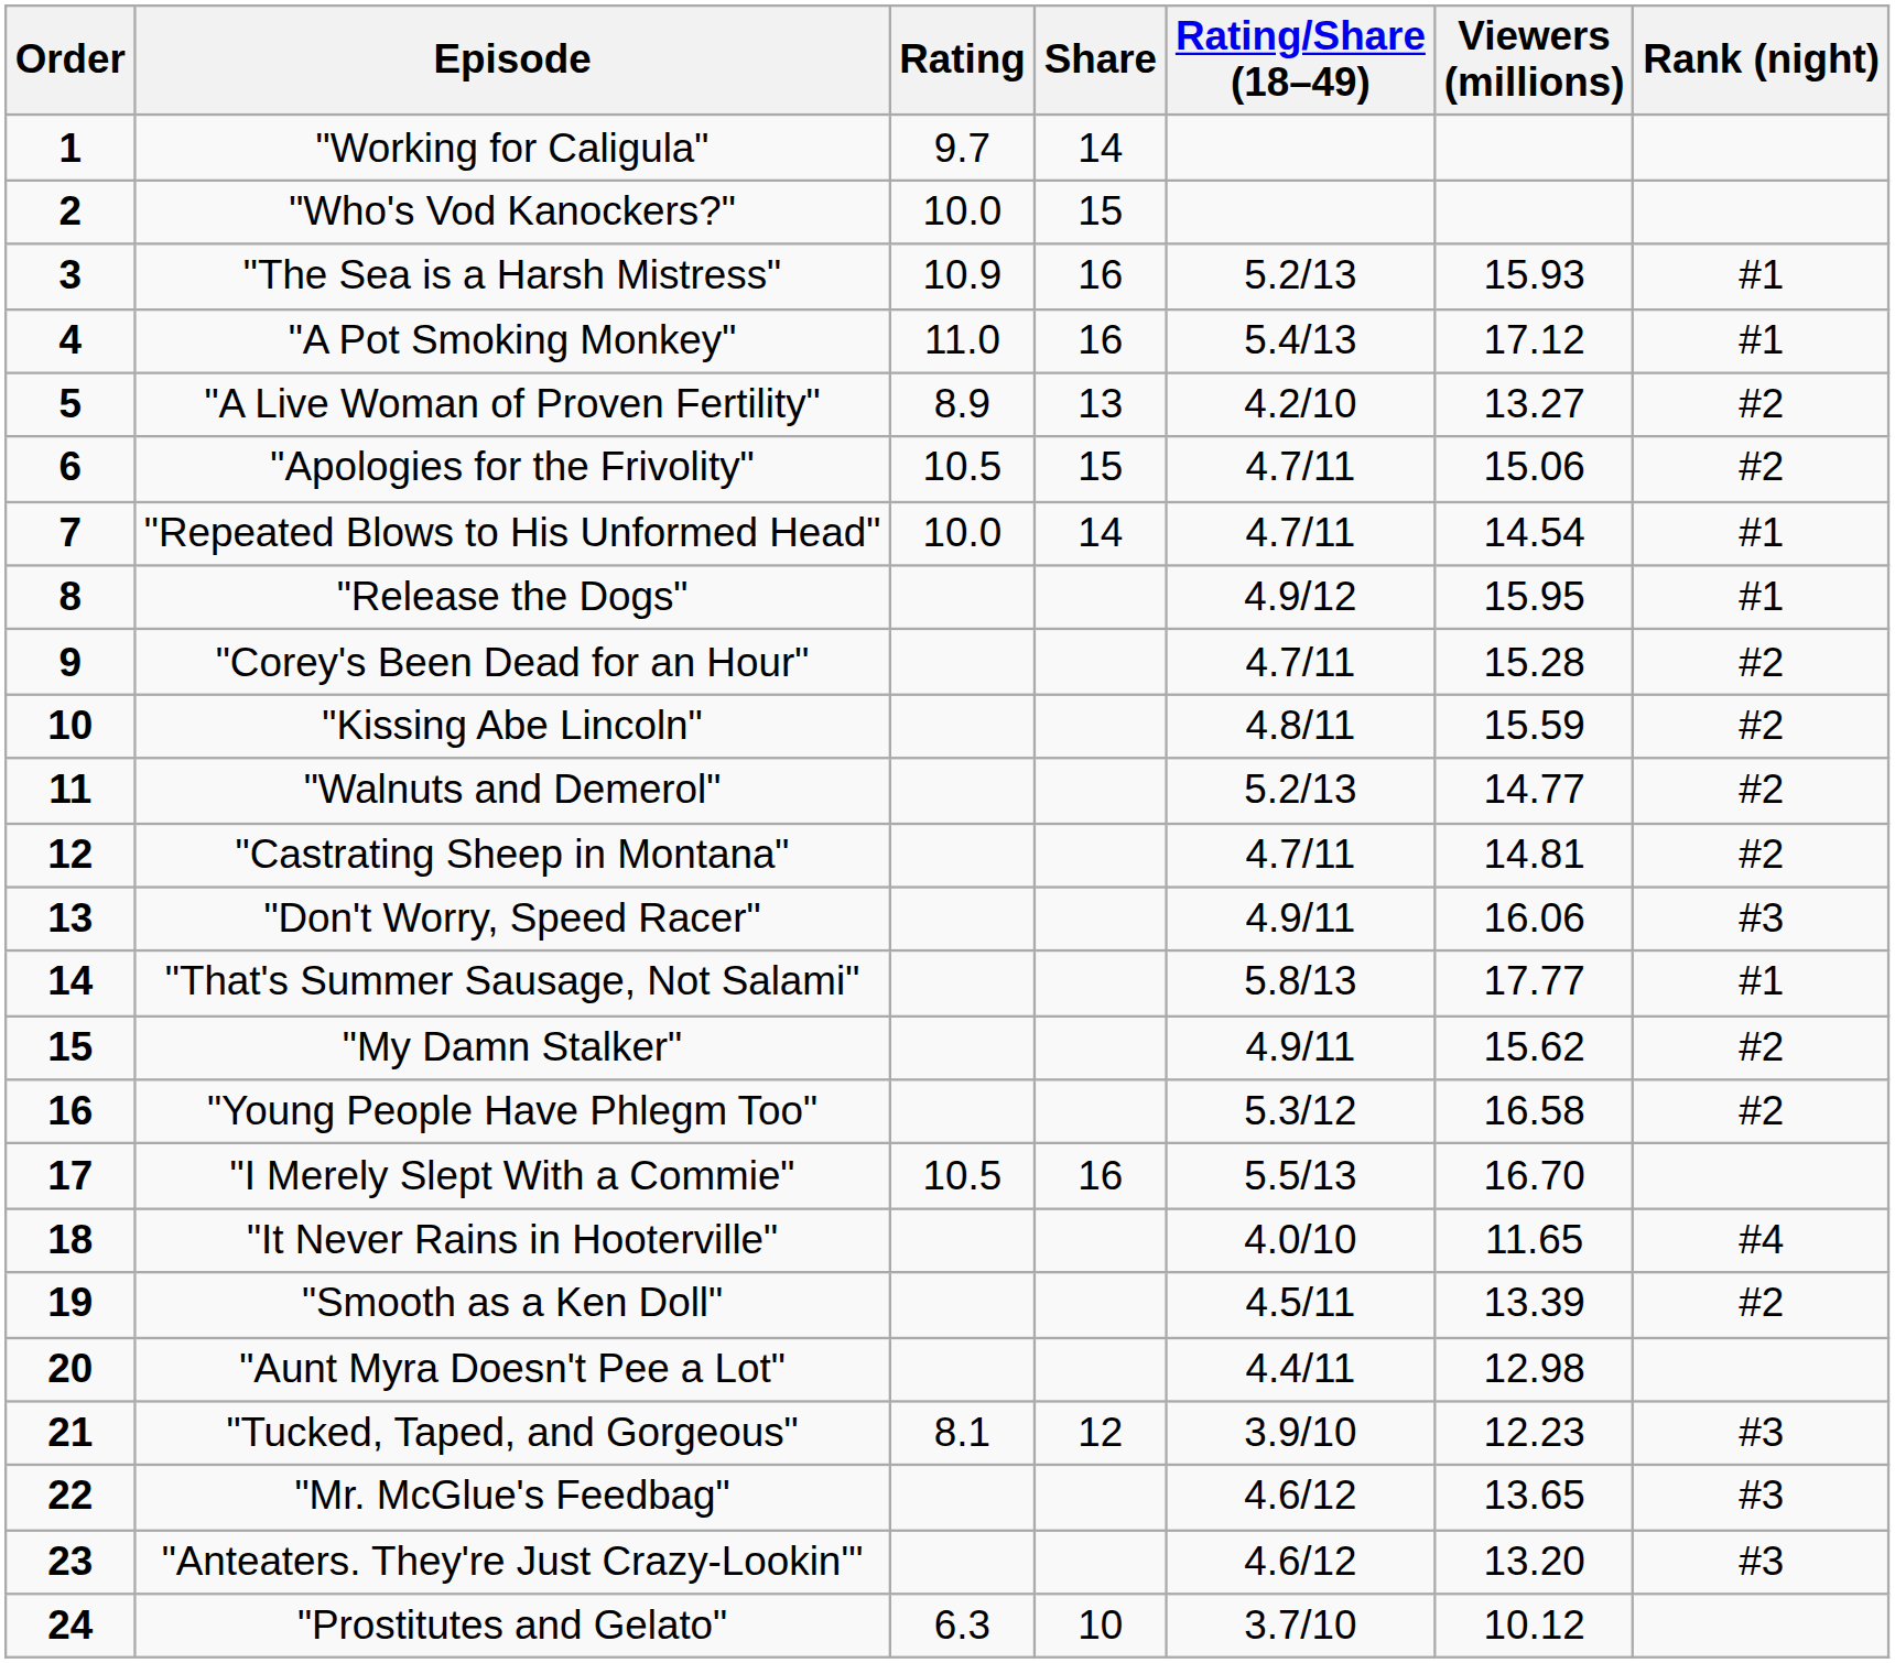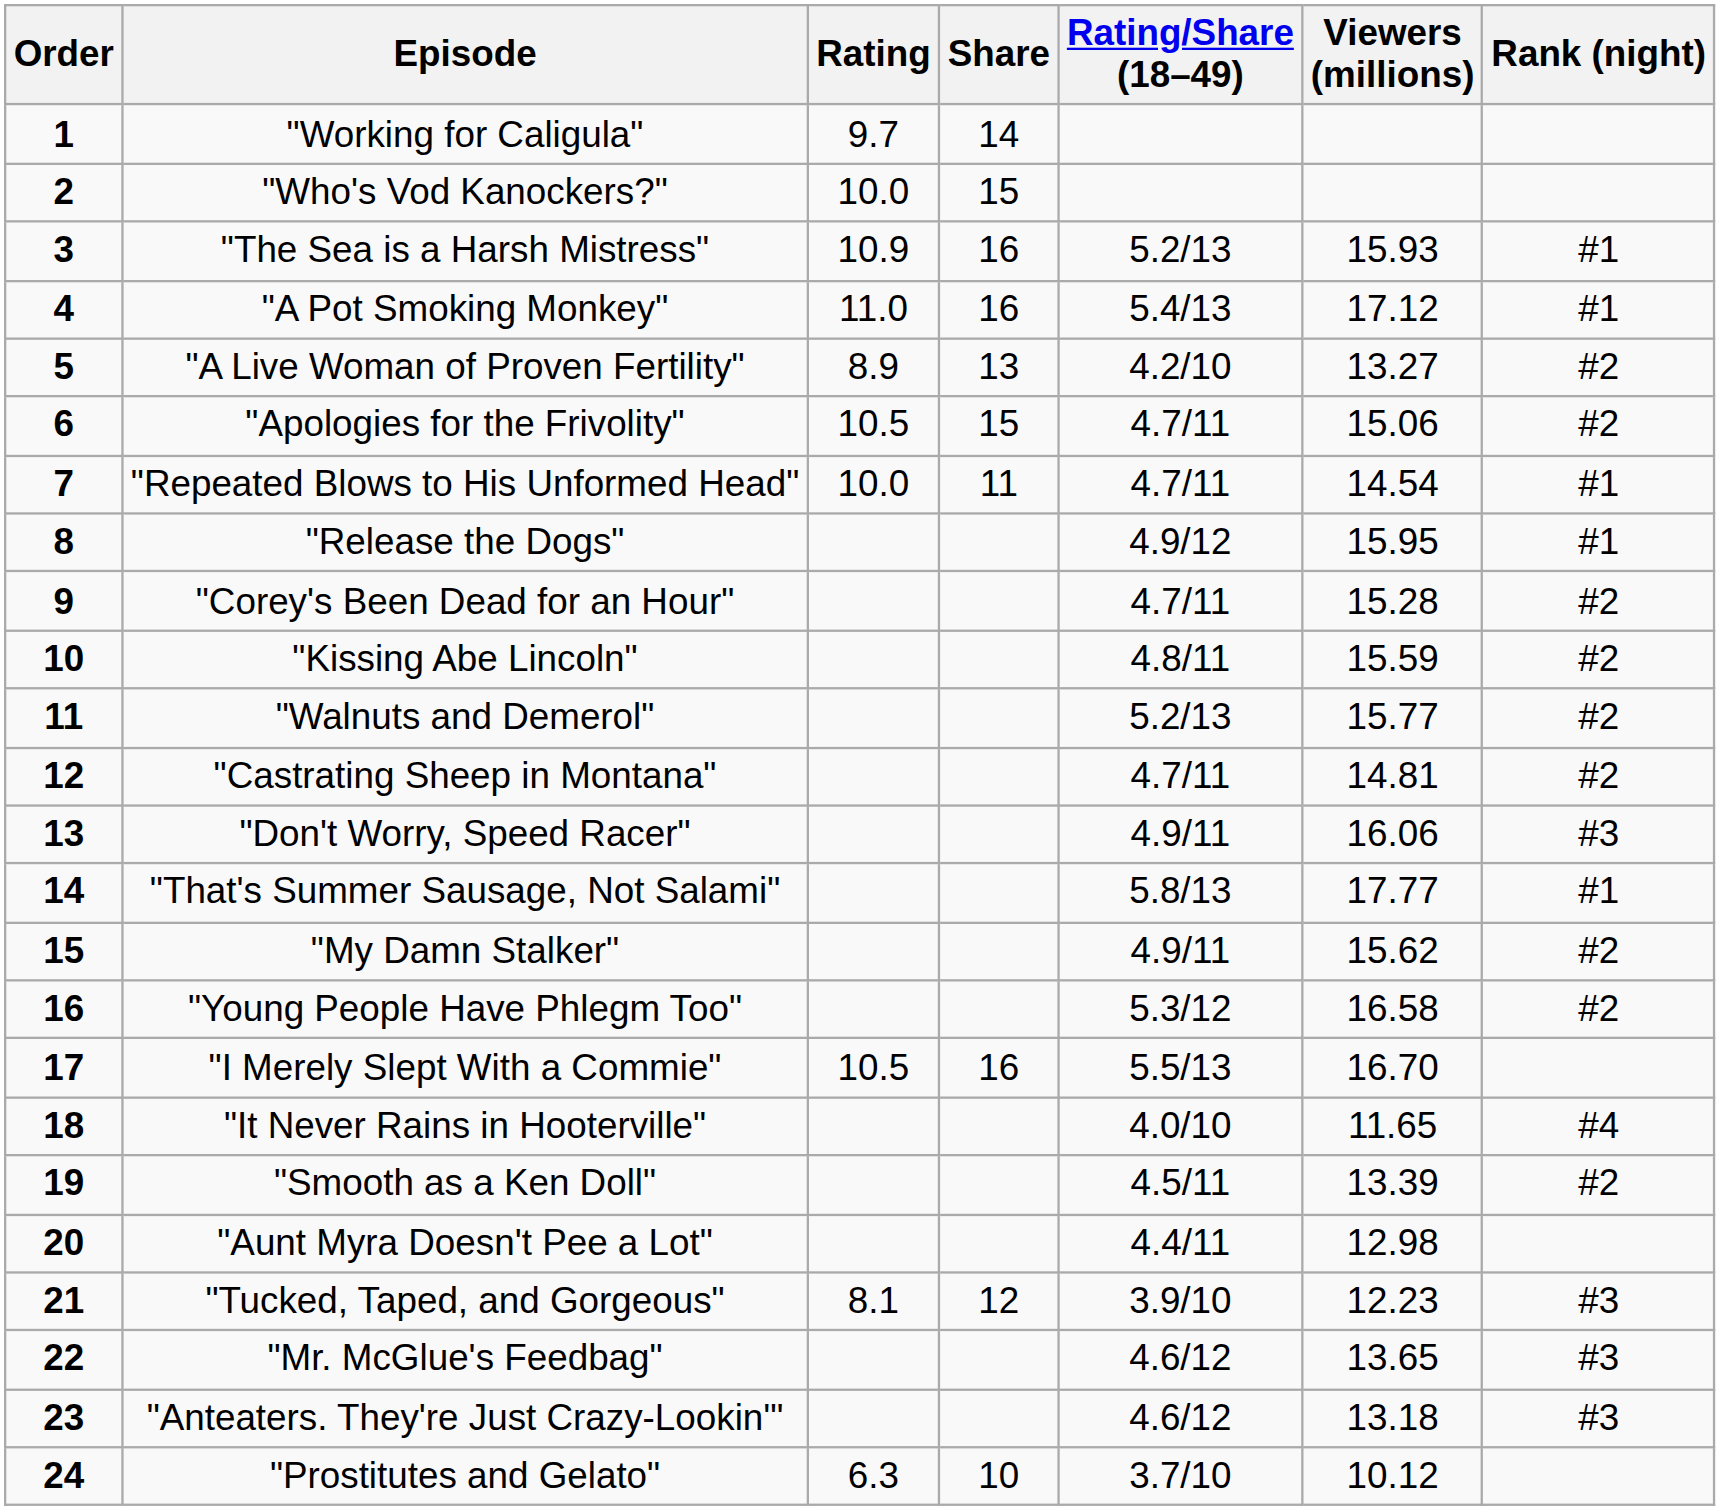"Repeated Blows to His Unformed Head" | Share: 14 -> 11
"Walnuts and Demerol" | Viewers (millions): 14.77 -> 15.77
"Anteaters. They're Just Crazy-Lookin'" | Viewers (millions): 13.20 -> 13.18
